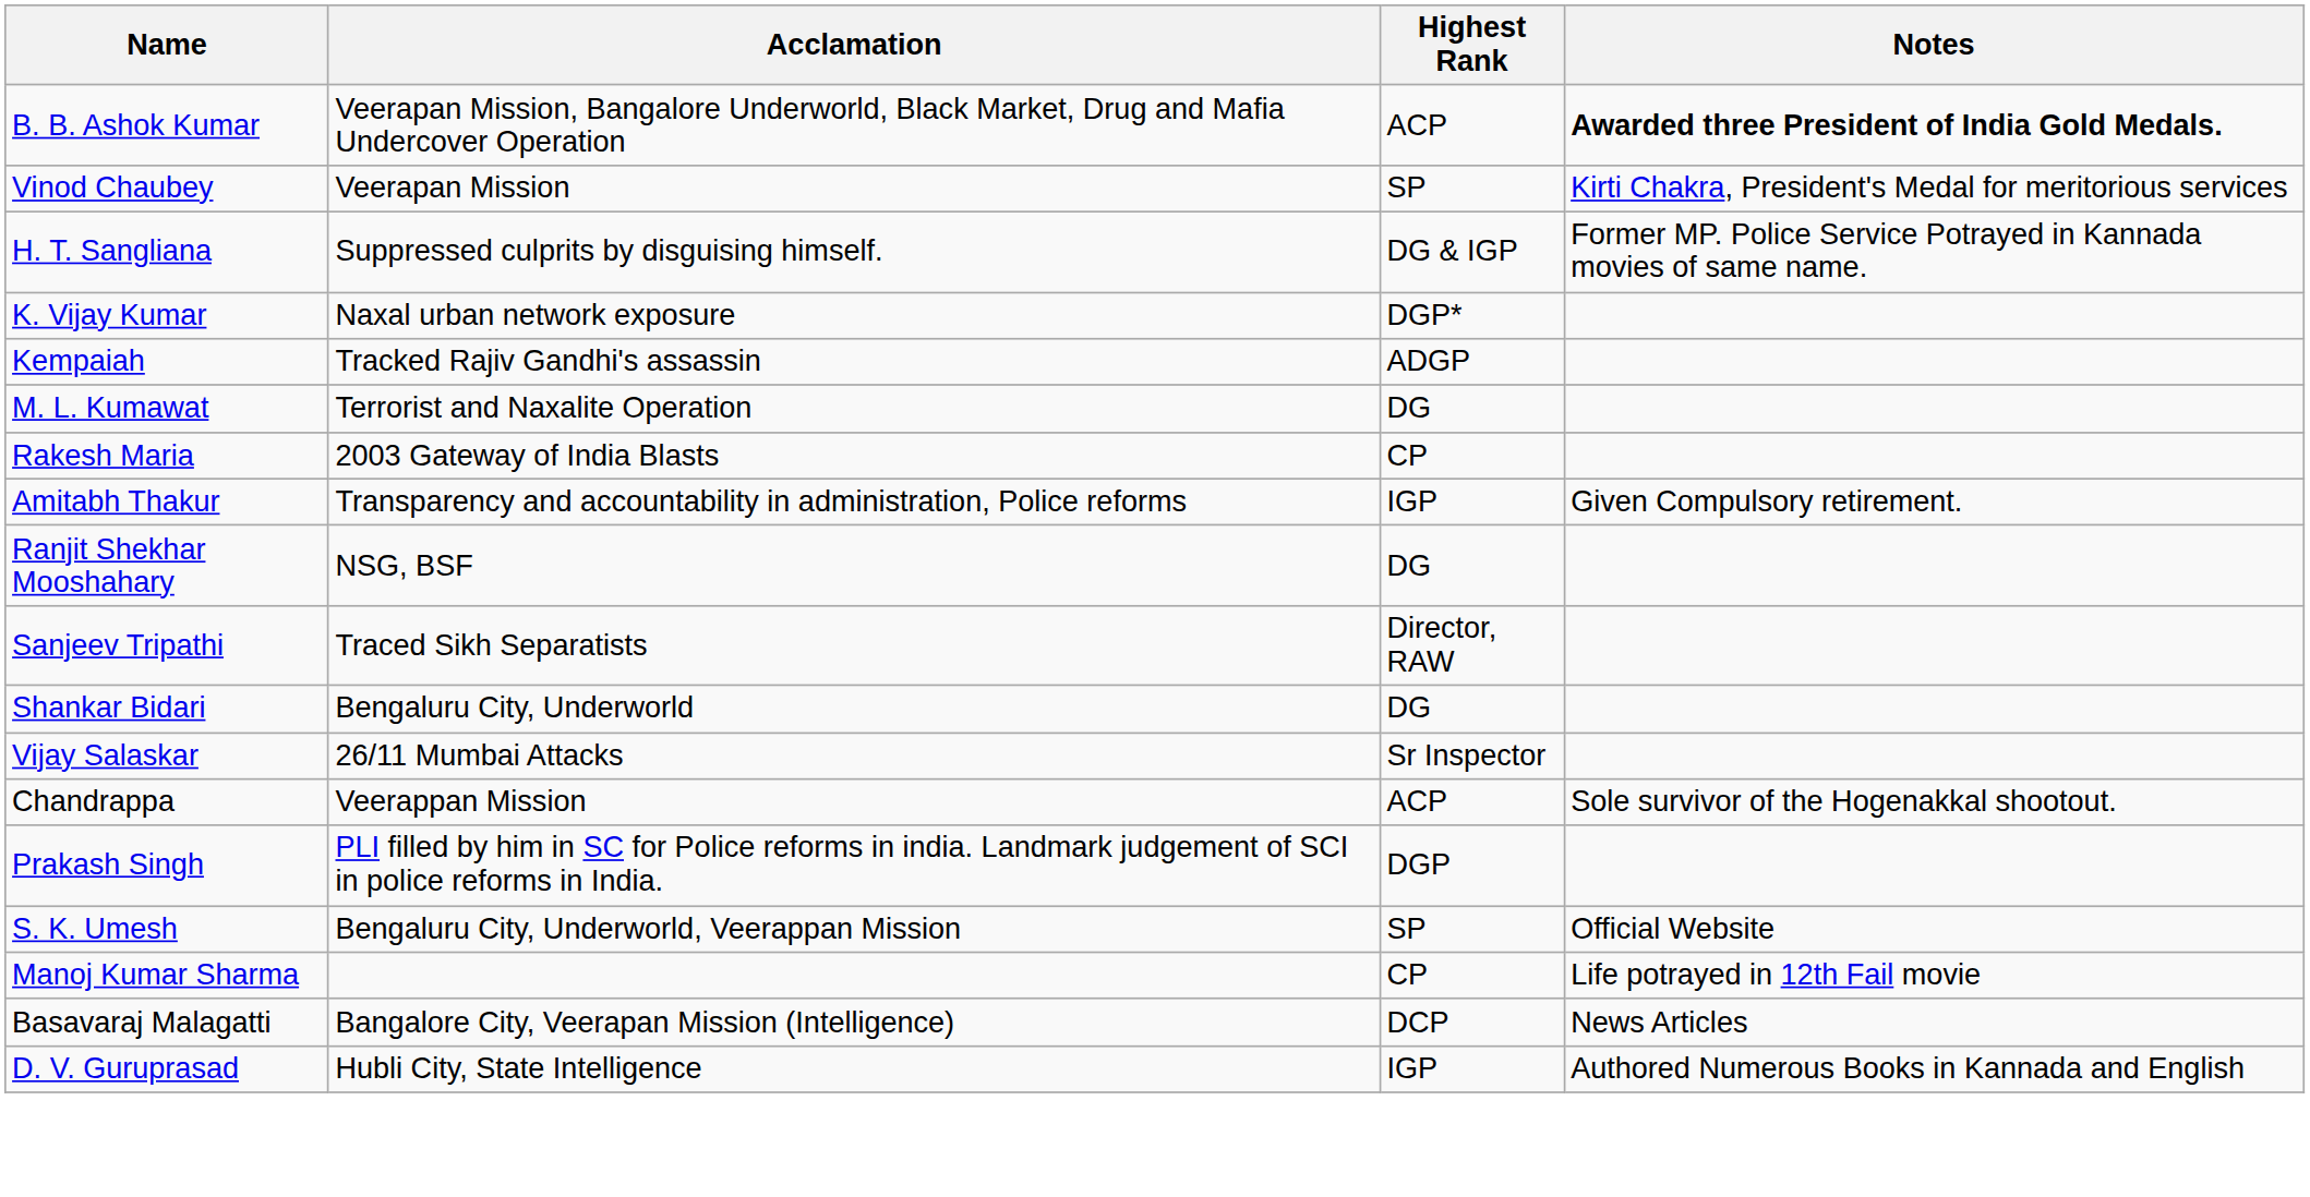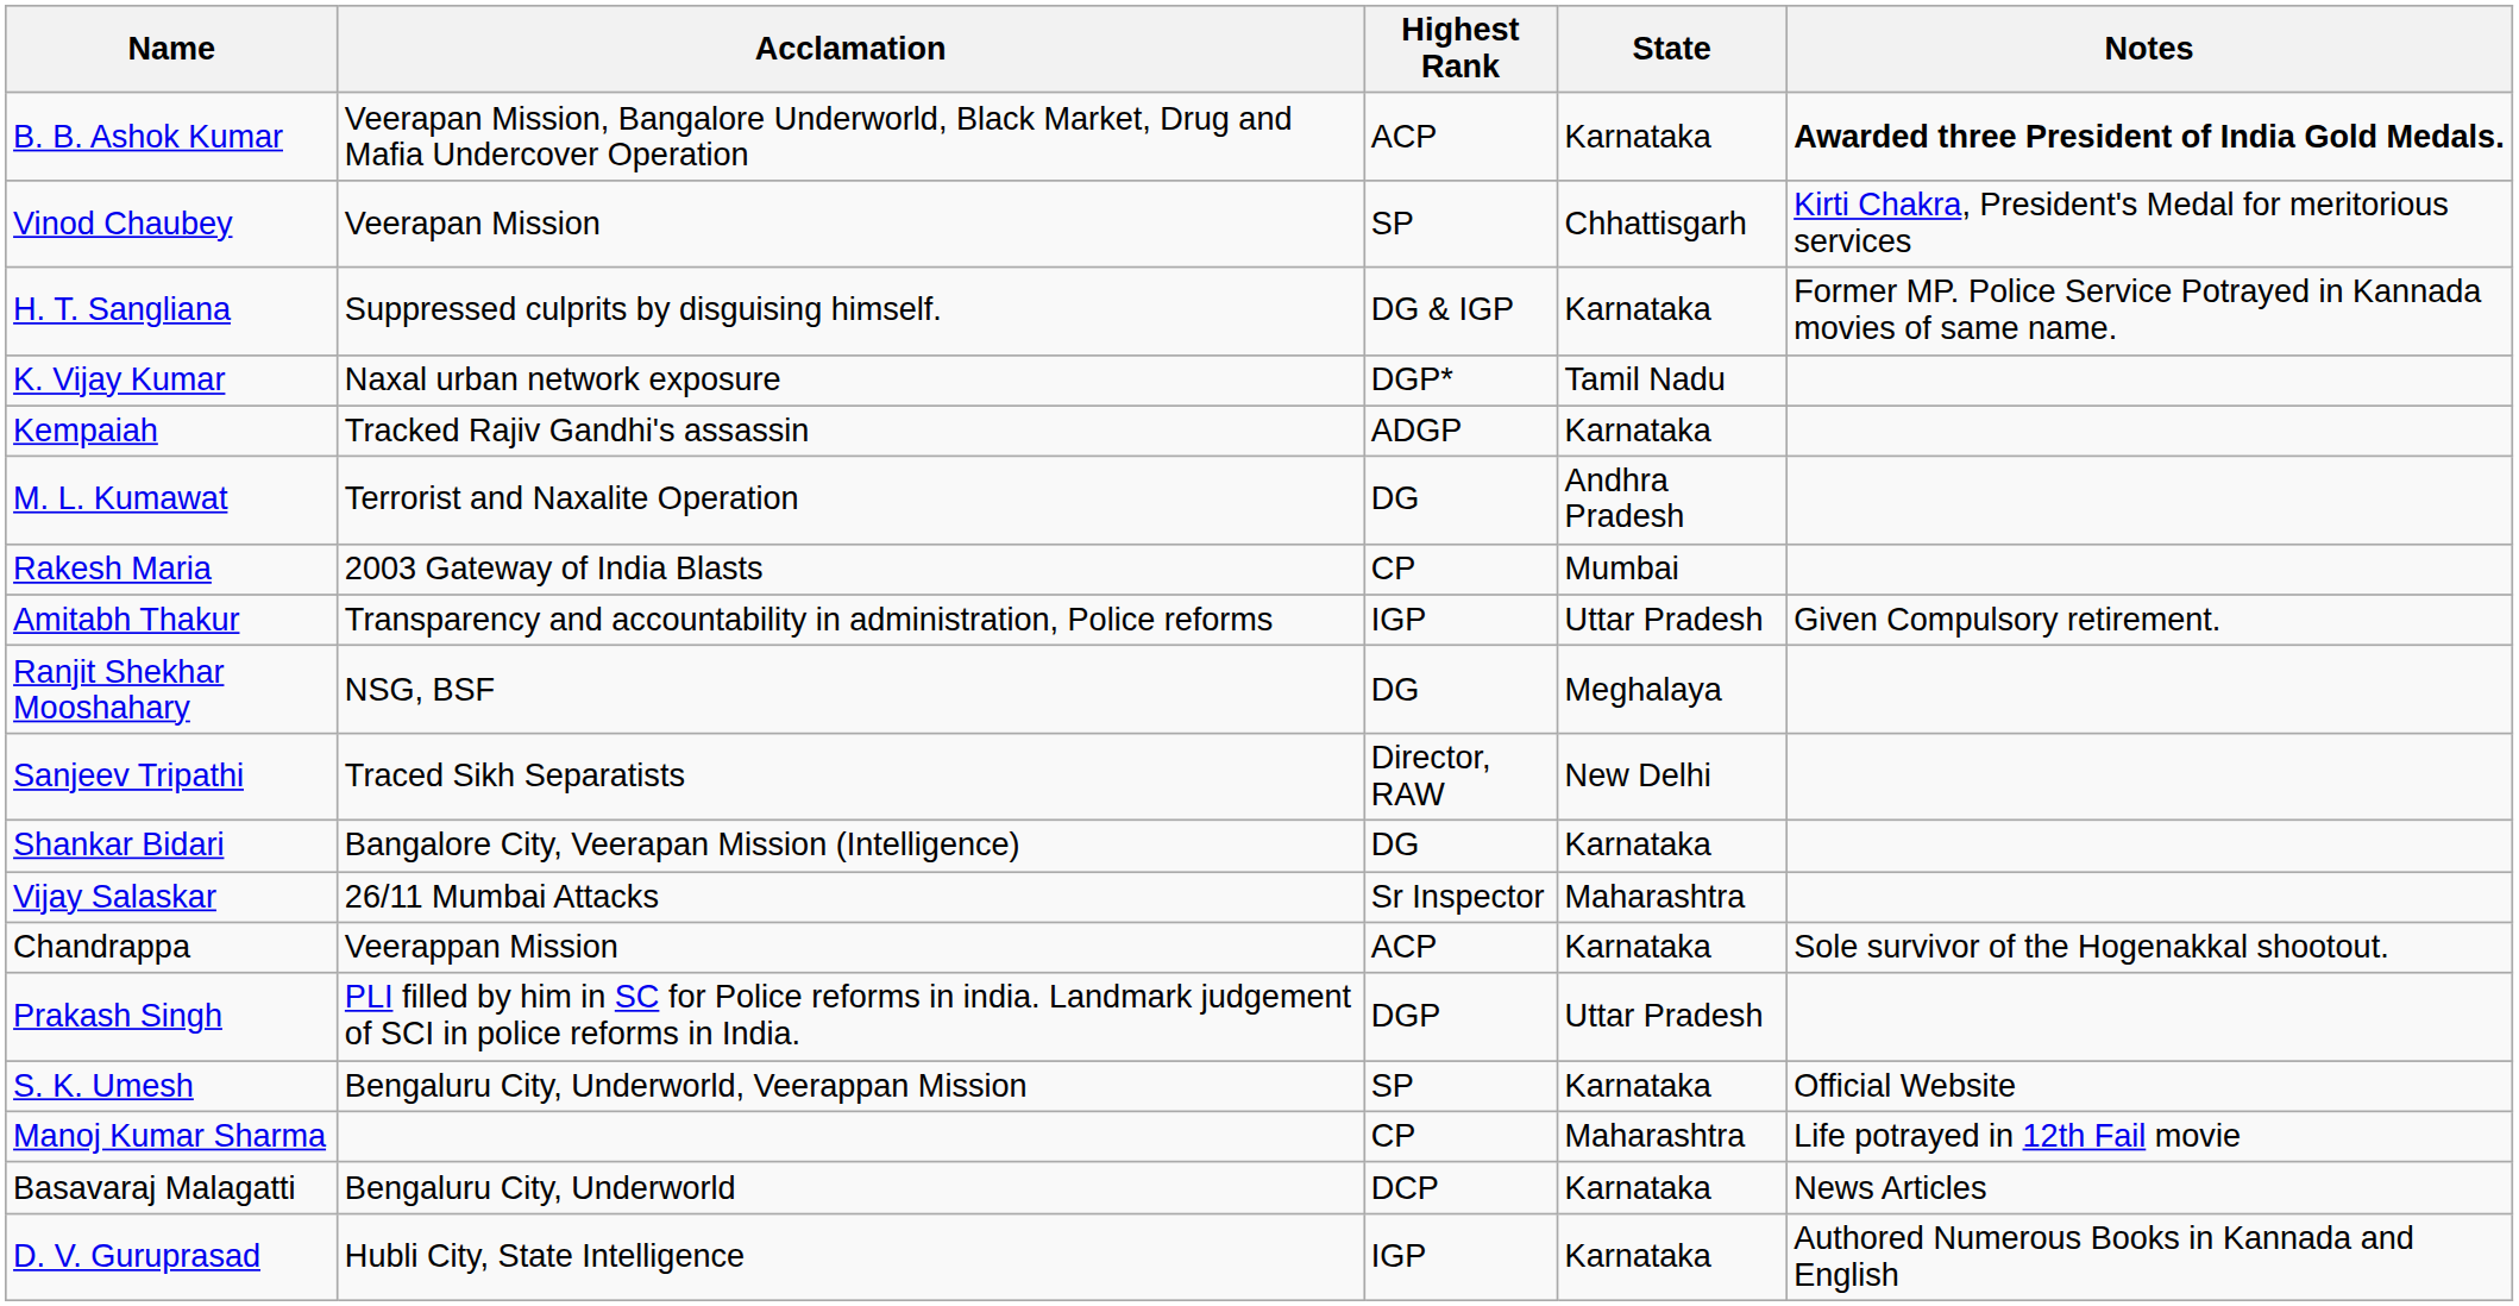+ column: State | Karnataka | Chhattisgarh | Karnataka | Tamil Nadu | Karnataka | Andhra Pradesh | Mumbai | Uttar Pradesh | Meghalaya | New Delhi | Karnataka | Maharashtra | Karnataka | Uttar Pradesh | Karnataka | Maharashtra | Karnataka | Karnataka
Shankar Bidari | Acclamation: Bengaluru City, Underworld -> Bangalore City, Veerapan Mission (Intelligence)
Basavaraj Malagatti | Acclamation: Bangalore City, Veerapan Mission (Intelligence) -> Bengaluru City, Underworld
